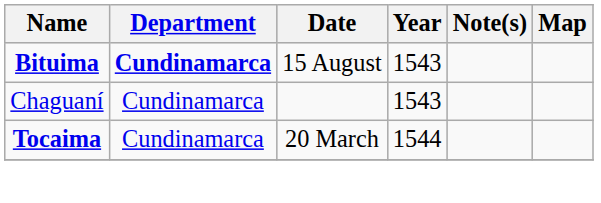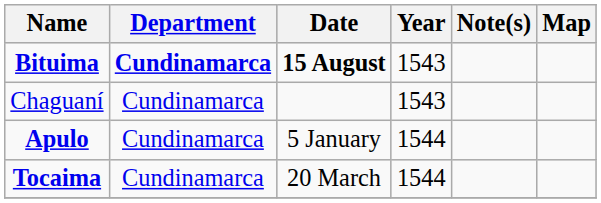Bituima | Date: normal -> bold
+ row: Apulo | Cundinamarca | 5 January | 1544
